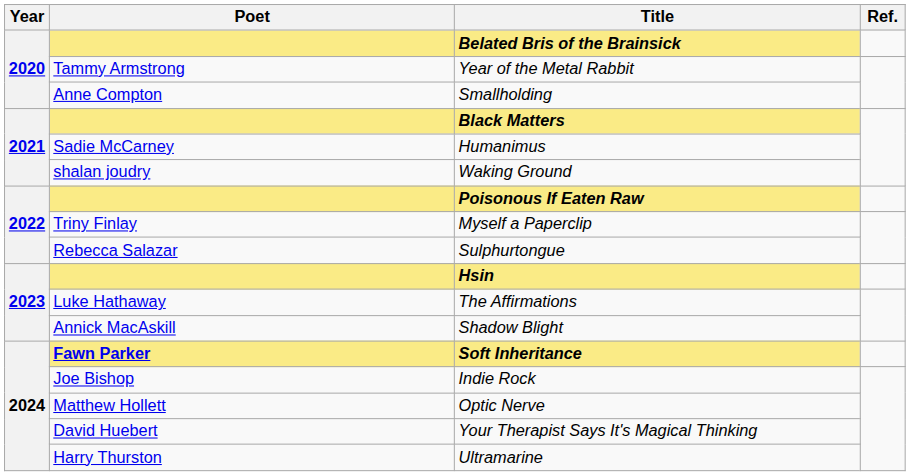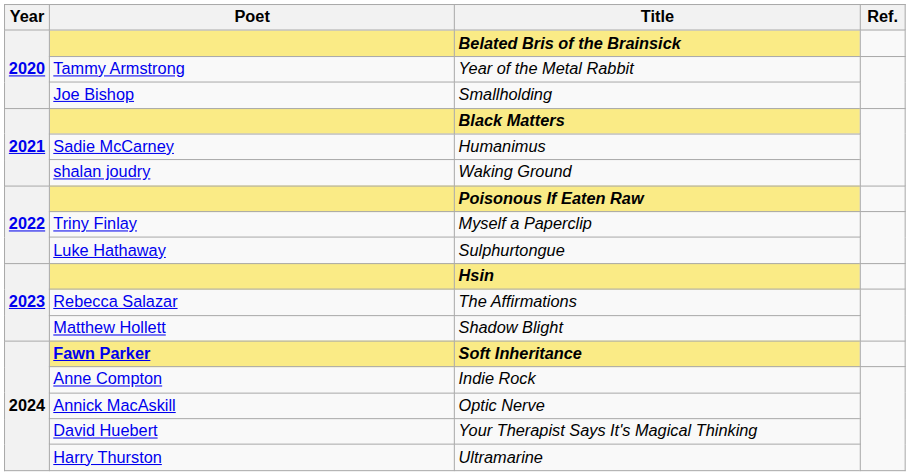Smallholding | Poet: Anne Compton -> Joe Bishop
Sulphurtongue | Poet: Rebecca Salazar -> Luke Hathaway
The Affirmations | Poet: Luke Hathaway -> Rebecca Salazar
Shadow Blight | Poet: Annick MacAskill -> Matthew Hollett
Indie Rock | Poet: Joe Bishop -> Anne Compton
Optic Nerve | Poet: Matthew Hollett -> Annick MacAskill
